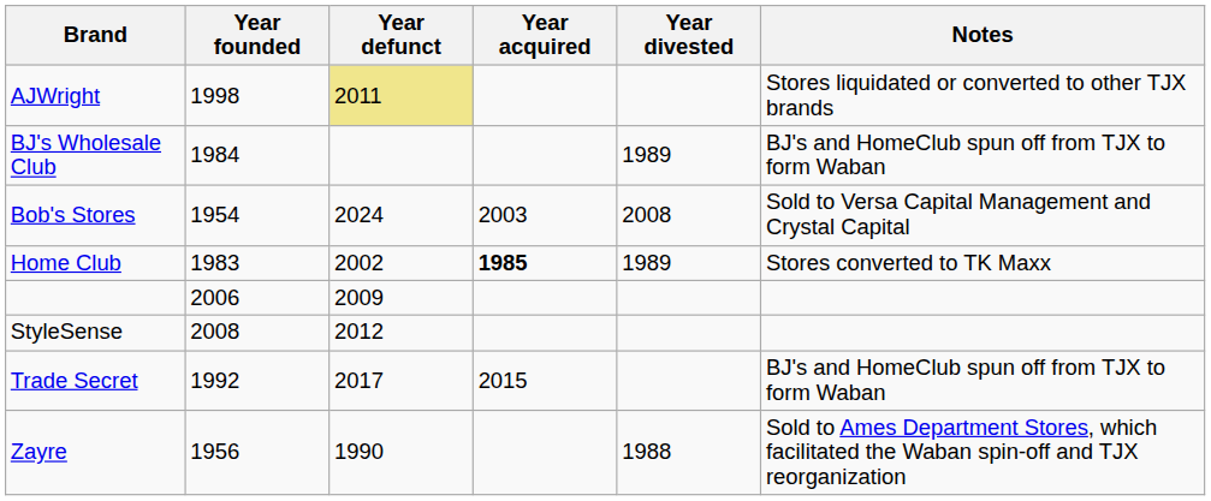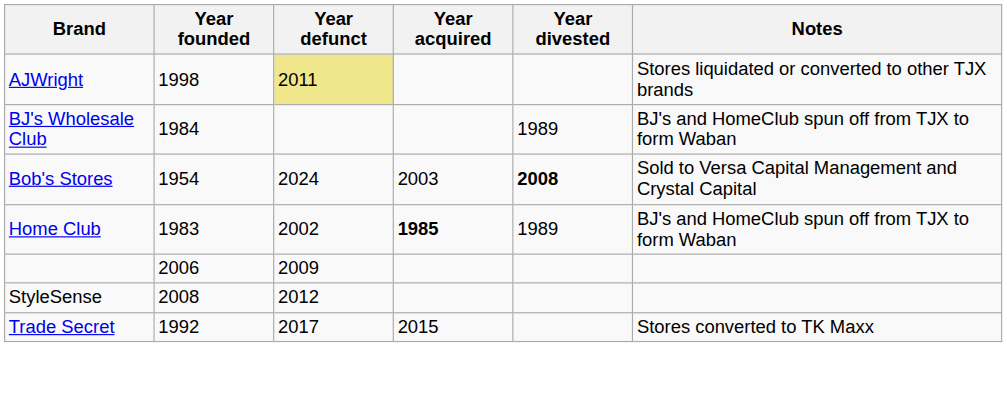Bob's Stores | Year divested: normal -> bold
Home Club | Notes: Stores converted to TK Maxx -> BJ's and HomeClub spun off from TJX to form Waban
Trade Secret | Notes: BJ's and HomeClub spun off from TJX to form Waban -> Stores converted to TK Maxx
- row: Zayre | 1956 | 1990 | 1988 | Sold to Ames Department Stores, which facilitated the Waban spin-off and TJX reorganization
